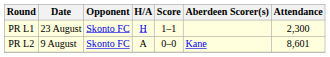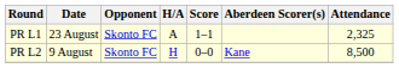PR L1 | H/A: H -> A
PR L1 | Attendance: 2,300 -> 2,325
PR L2 | H/A: A -> H
PR L2 | Attendance: 8,601 -> 8,500
